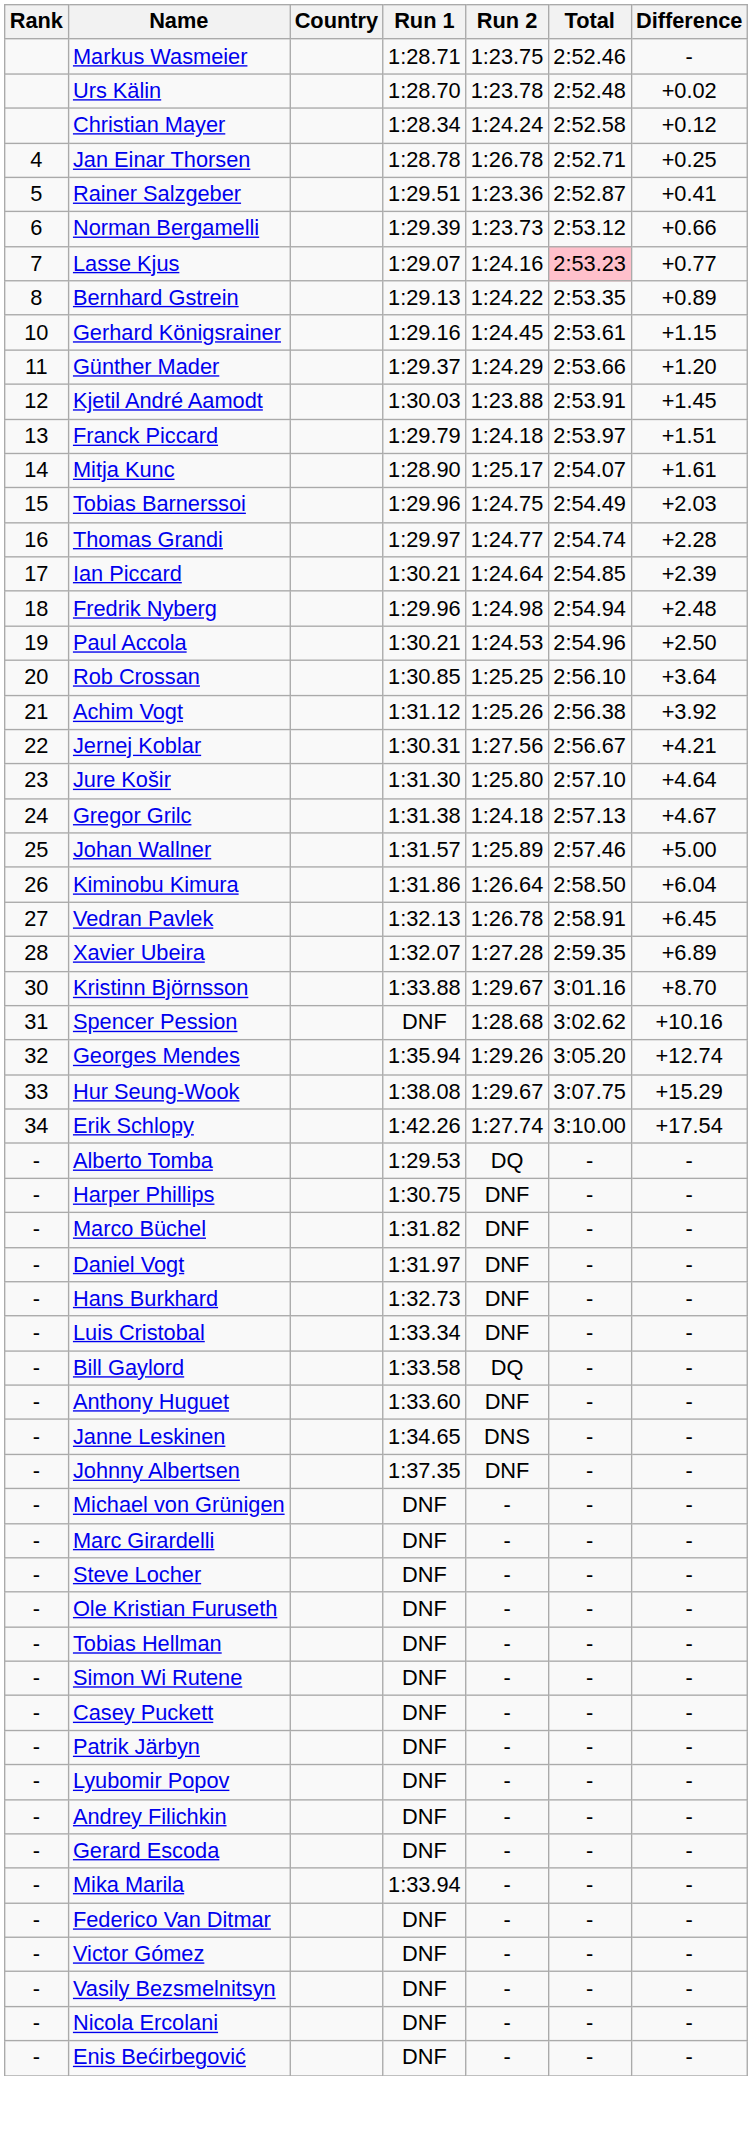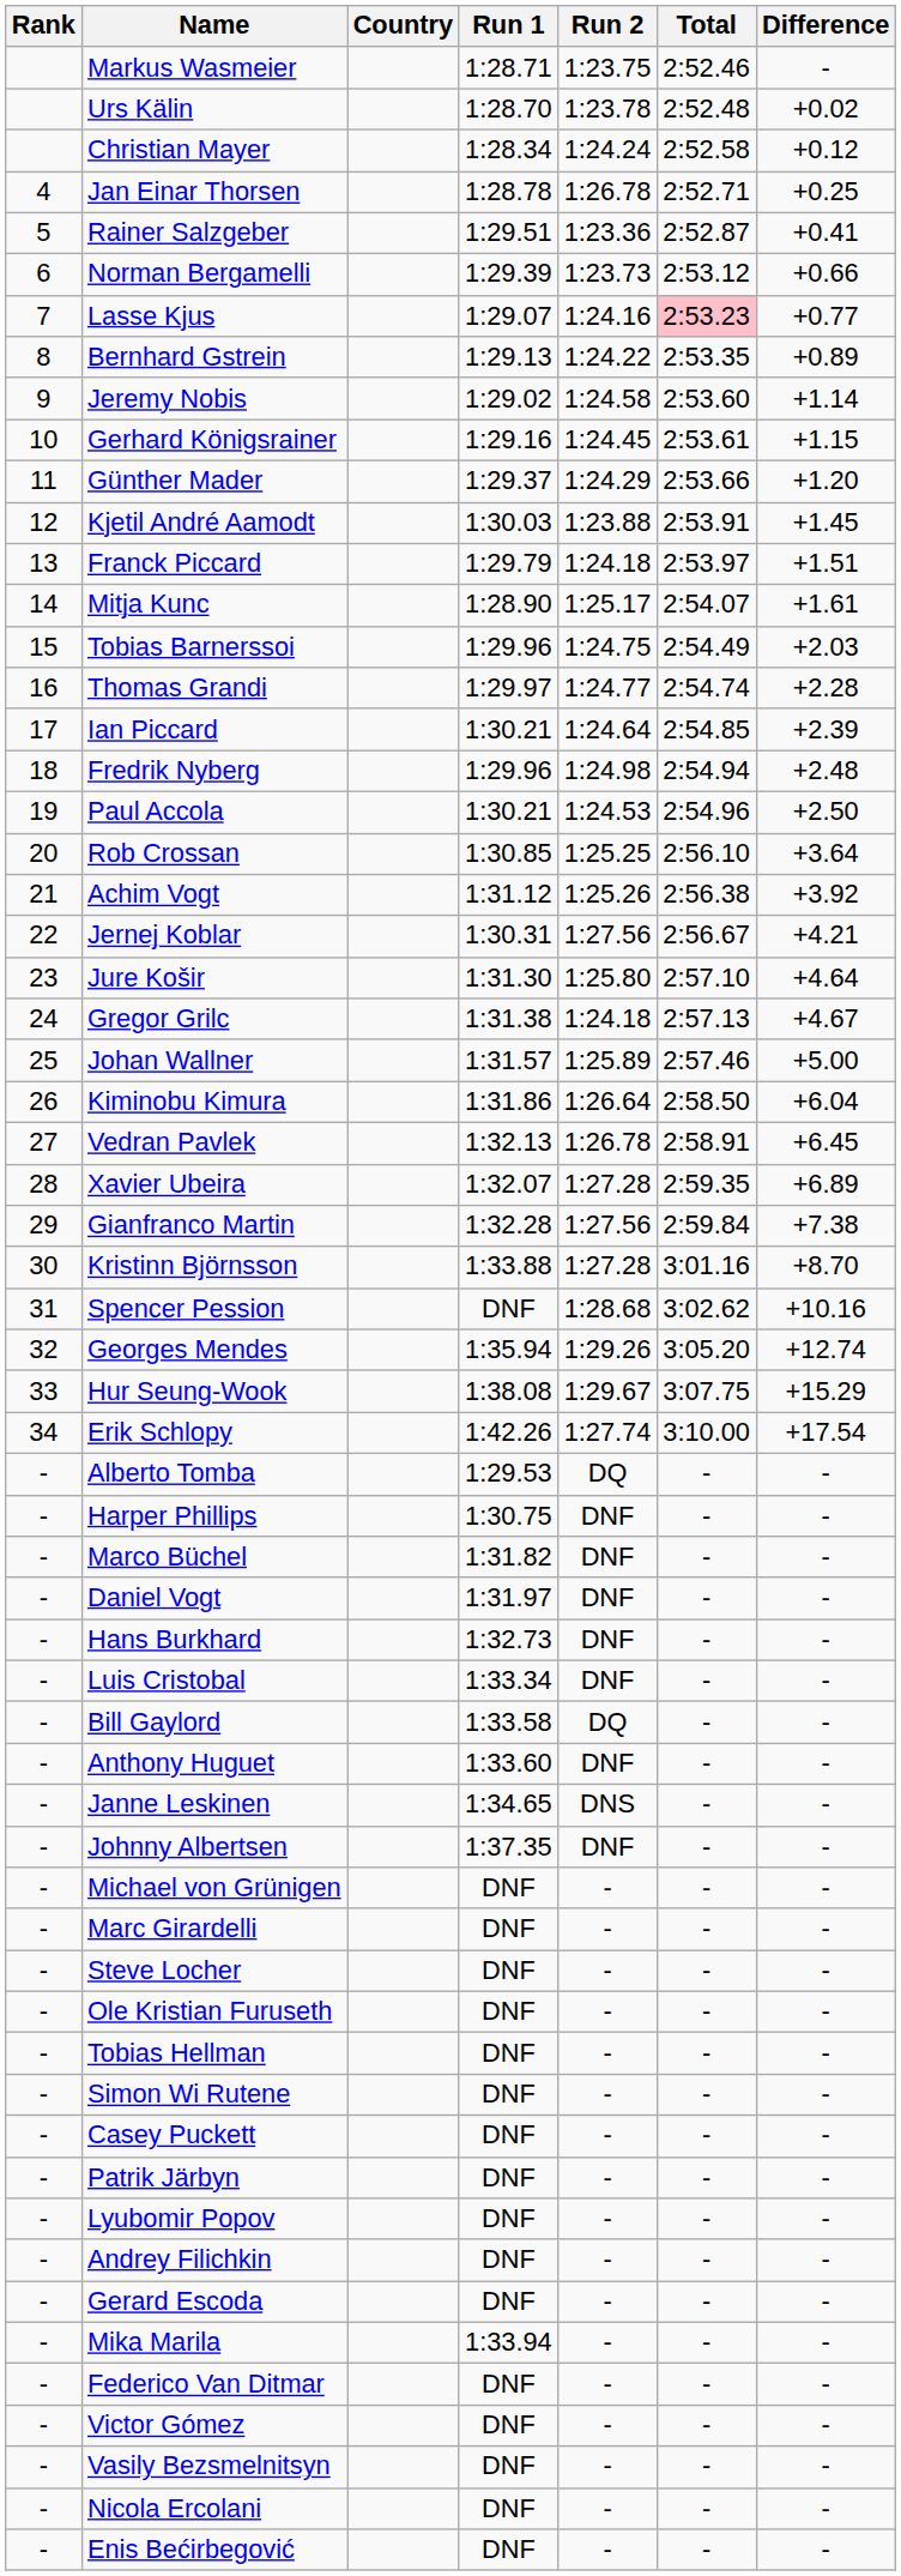+ row: 9 | Jeremy Nobis | 1:29.02 | 1:24.58 | 2:53.60 | +1.14
+ row: 29 | Gianfranco Martin | 1:32.28 | 1:27.56 | 2:59.84 | +7.38
Kristinn Björnsson | Run 2: 1:29.67 -> 1:27.28
